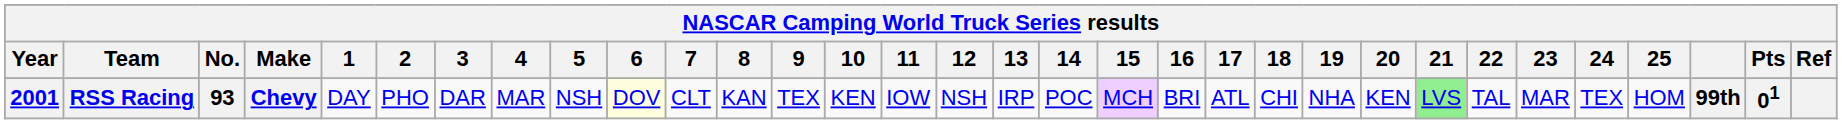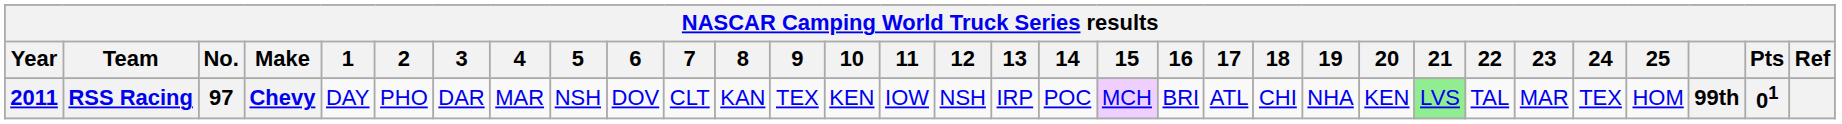RSS Racing | Year: 2001 -> 2011
RSS Racing | No.: 93 -> 97
RSS Racing | 6: lightyellow background -> no background
